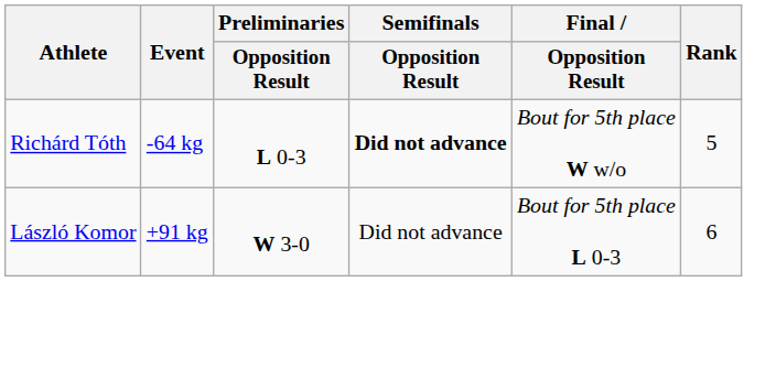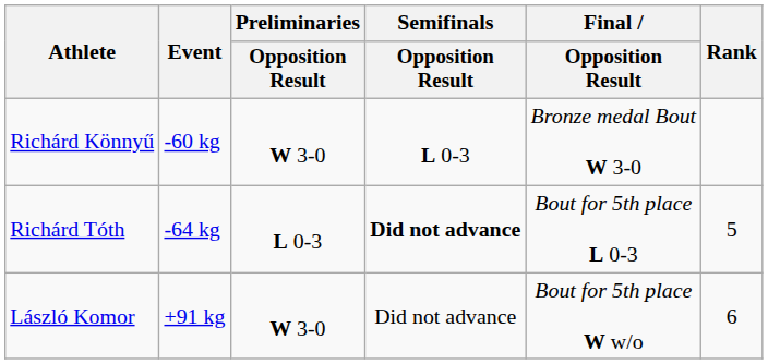+ row: Richárd Könnyű | -60 kg | W 3-0 | L 0-3 | Bronze medal Bout W 3-0
Richárd Tóth | Final / Opposition Result: Bout for 5th place W w/o -> Bout for 5th place L 0-3
László Komor | Final / Opposition Result: Bout for 5th place L 0-3 -> Bout for 5th place W w/o
